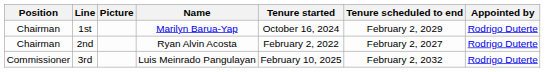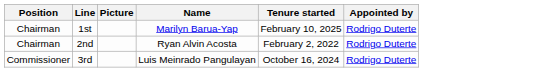- column: Tenure scheduled to end | February 2, 2029 | February 2, 2027 | February 2, 2032
1st | Tenure started: October 16, 2024 -> February 10, 2025
3rd | Tenure started: February 10, 2025 -> October 16, 2024
